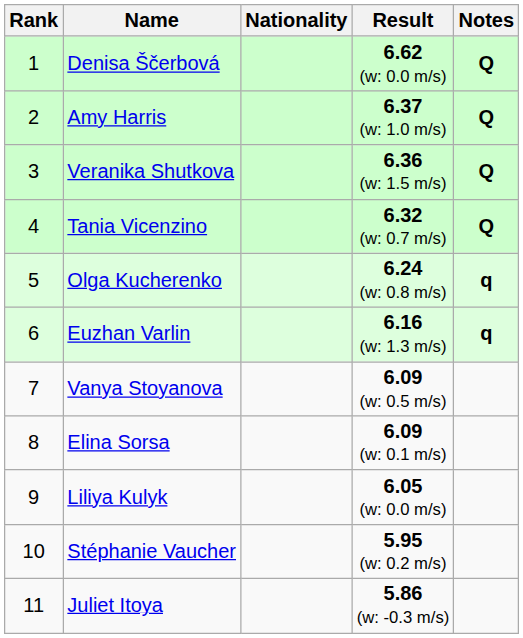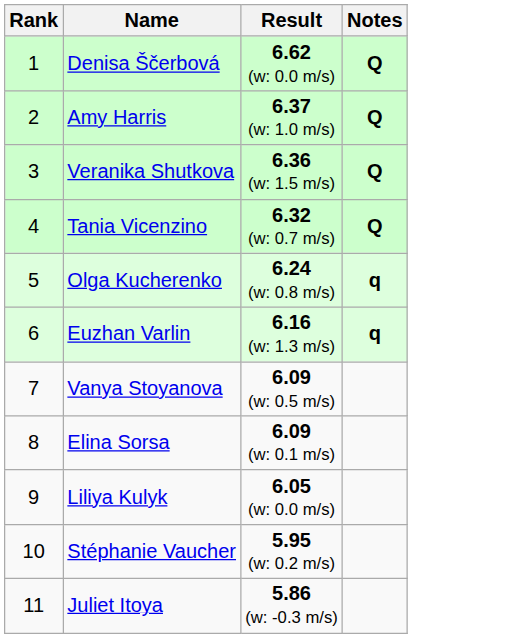- column: Nationality
